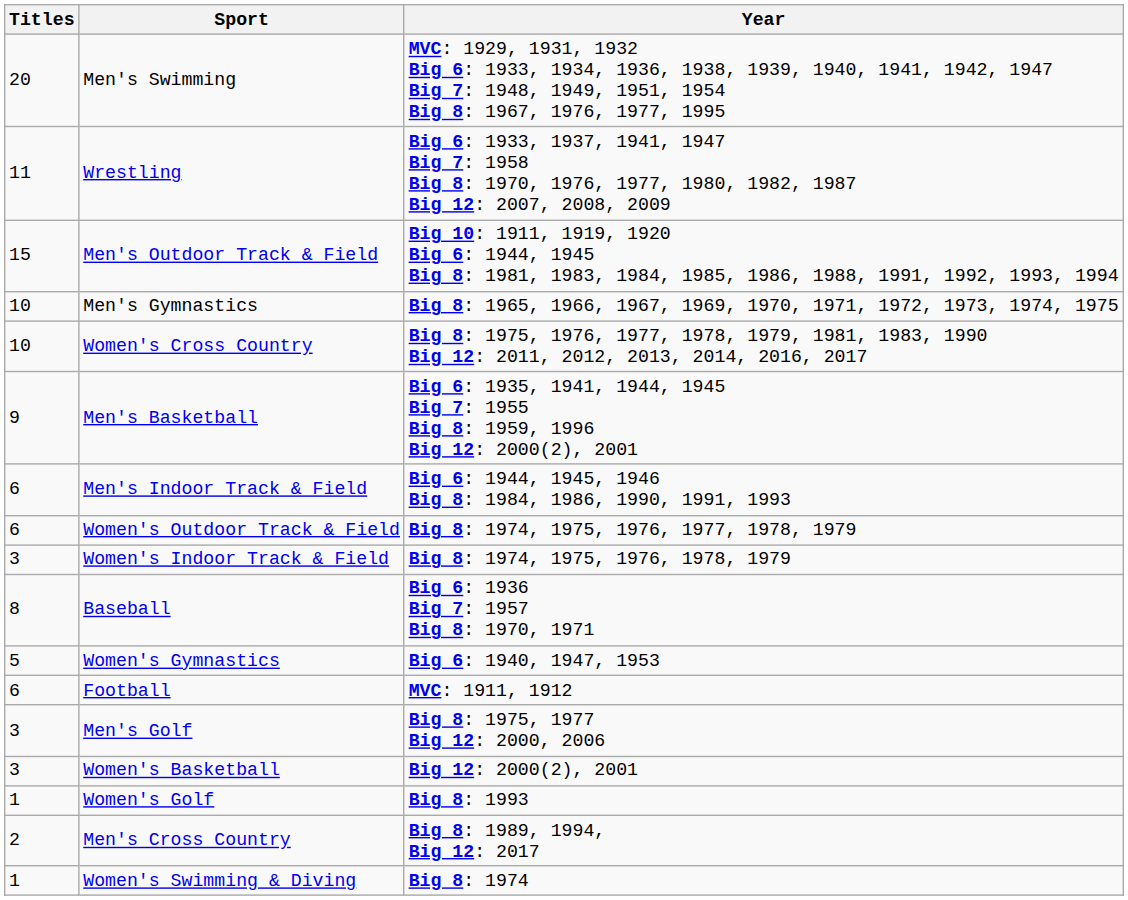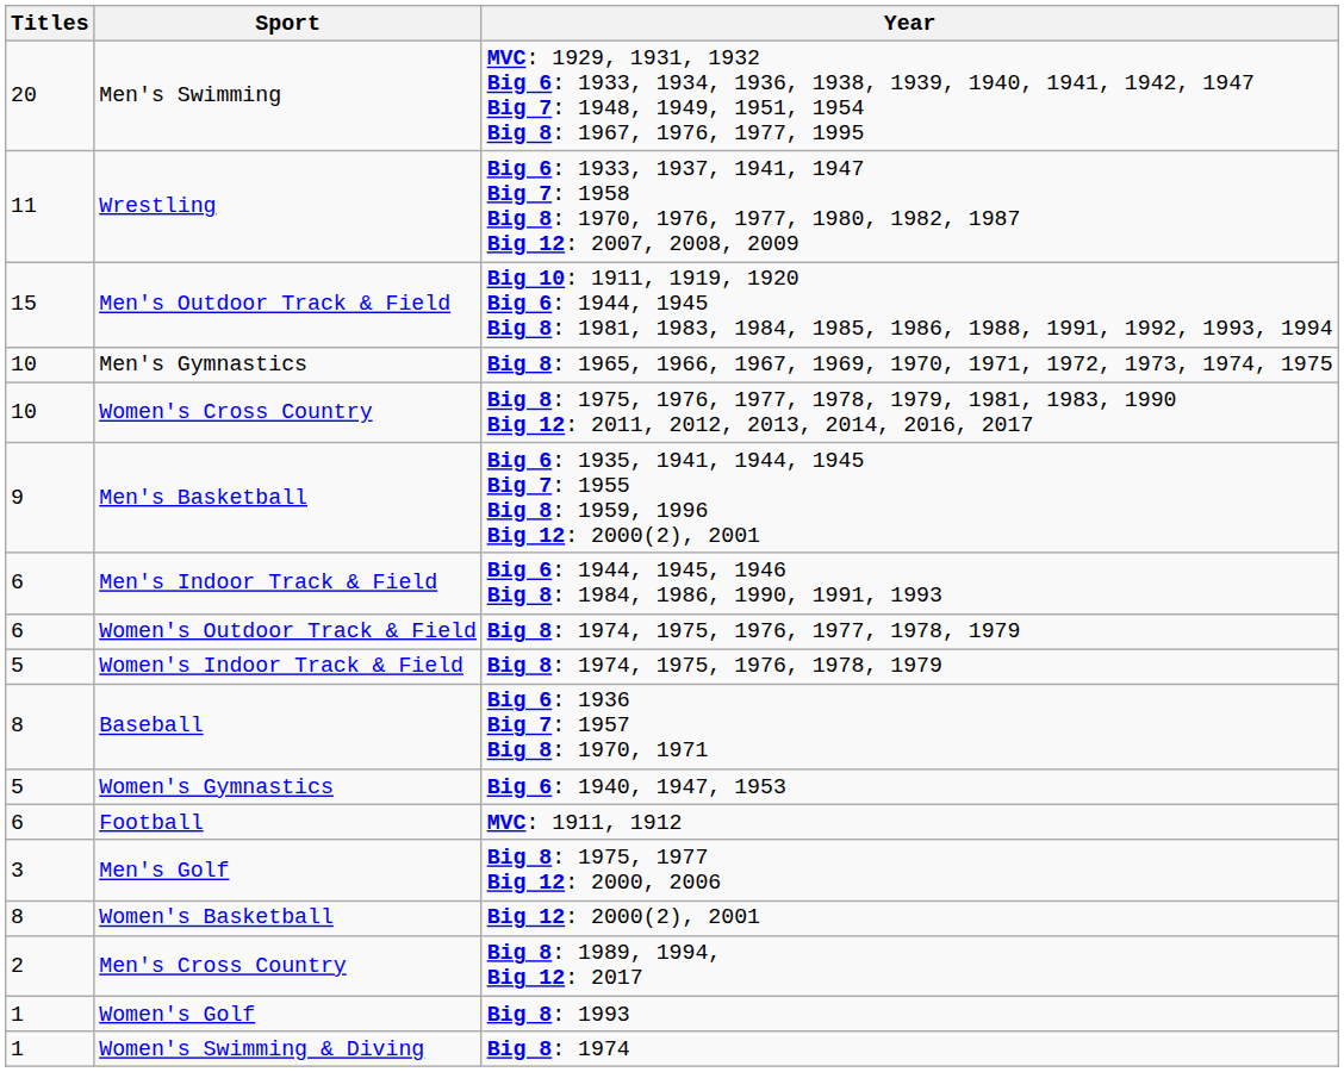Women's Indoor Track & Field | Titles: 3 -> 5
Women's Basketball | Titles: 3 -> 8
rows swapped: Men's Cross Country <-> Women's Golf
